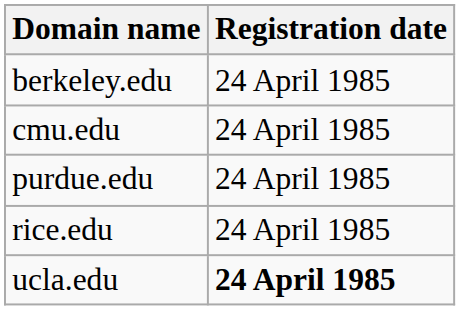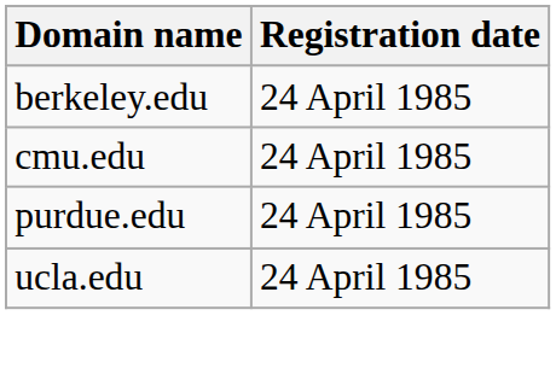- row: rice.edu | 24 April 1985
ucla.edu | Registration date: bold -> normal
